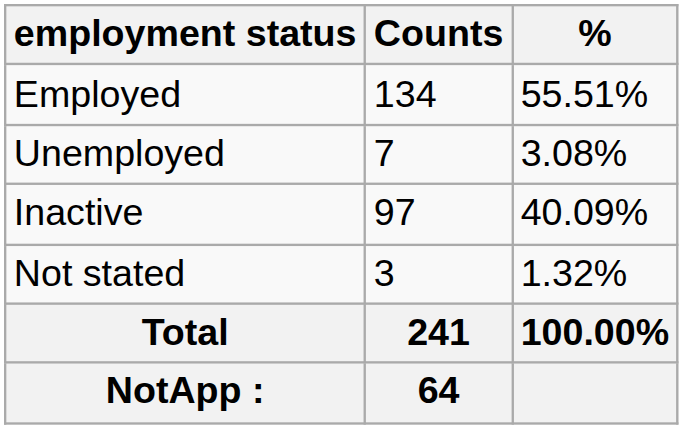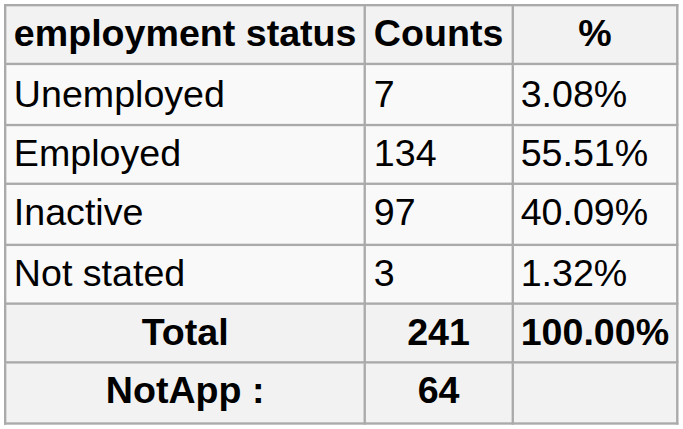rows swapped: Employed <-> Unemployed
